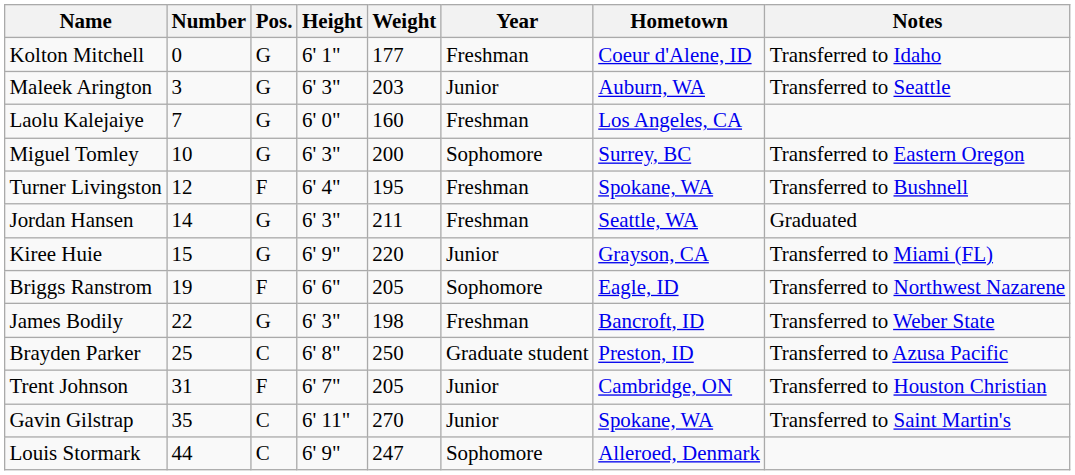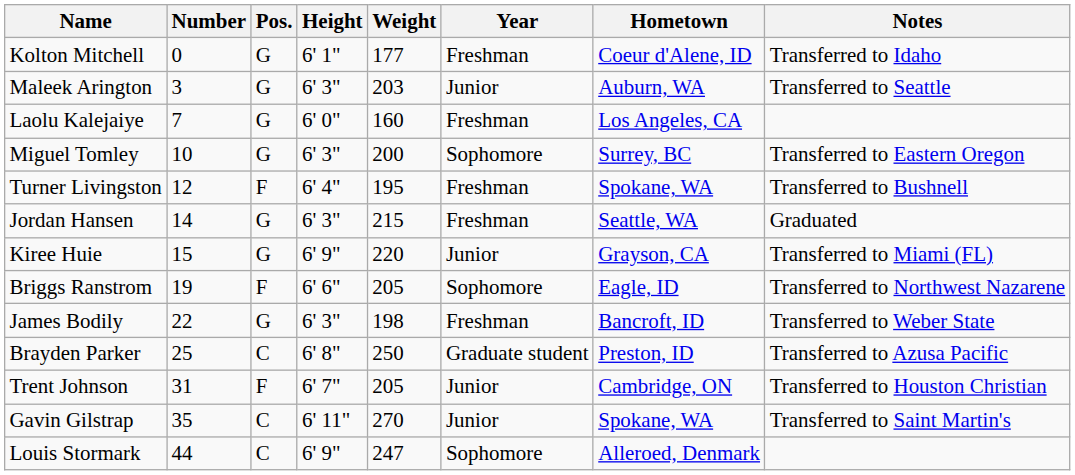Jordan Hansen | Weight: 211 -> 215
